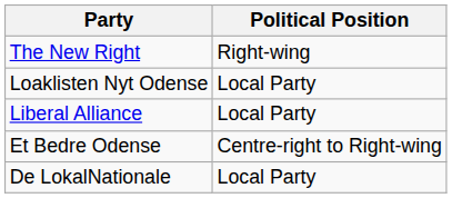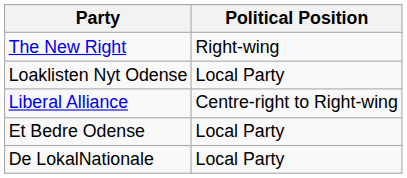Liberal Alliance | Political Position: Local Party -> Centre-right to Right-wing
Et Bedre Odense | Political Position: Centre-right to Right-wing -> Local Party
